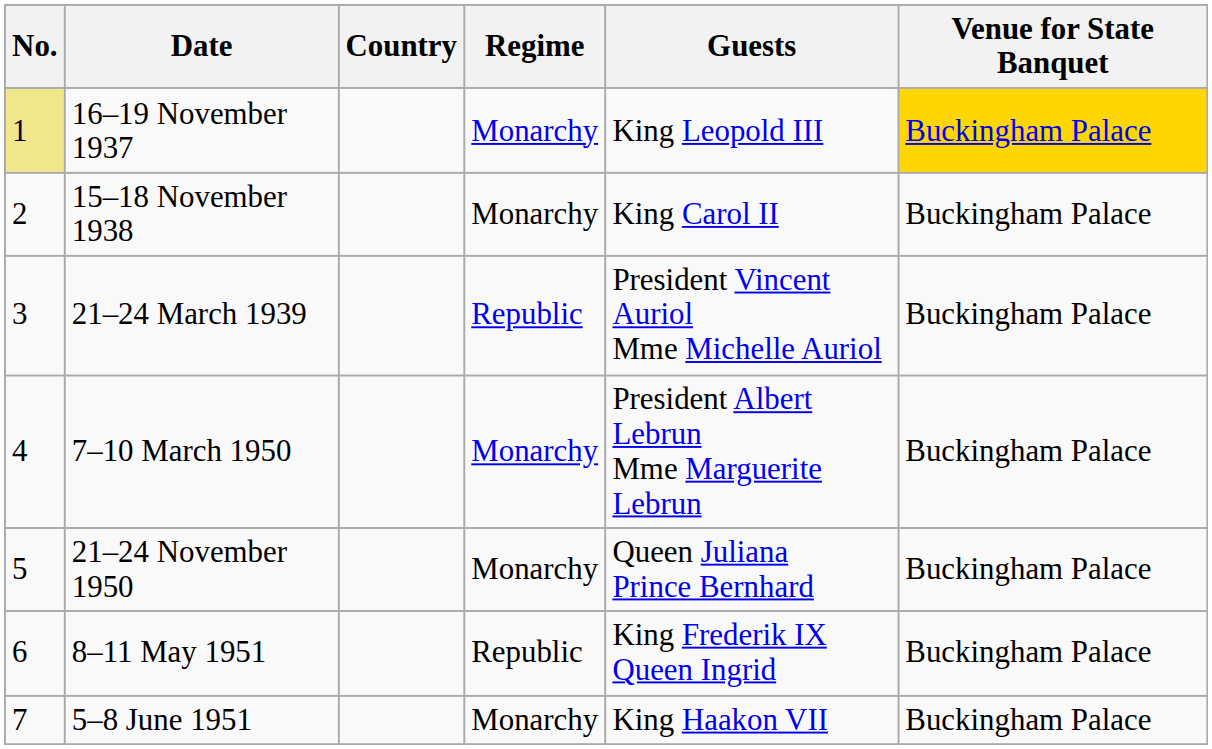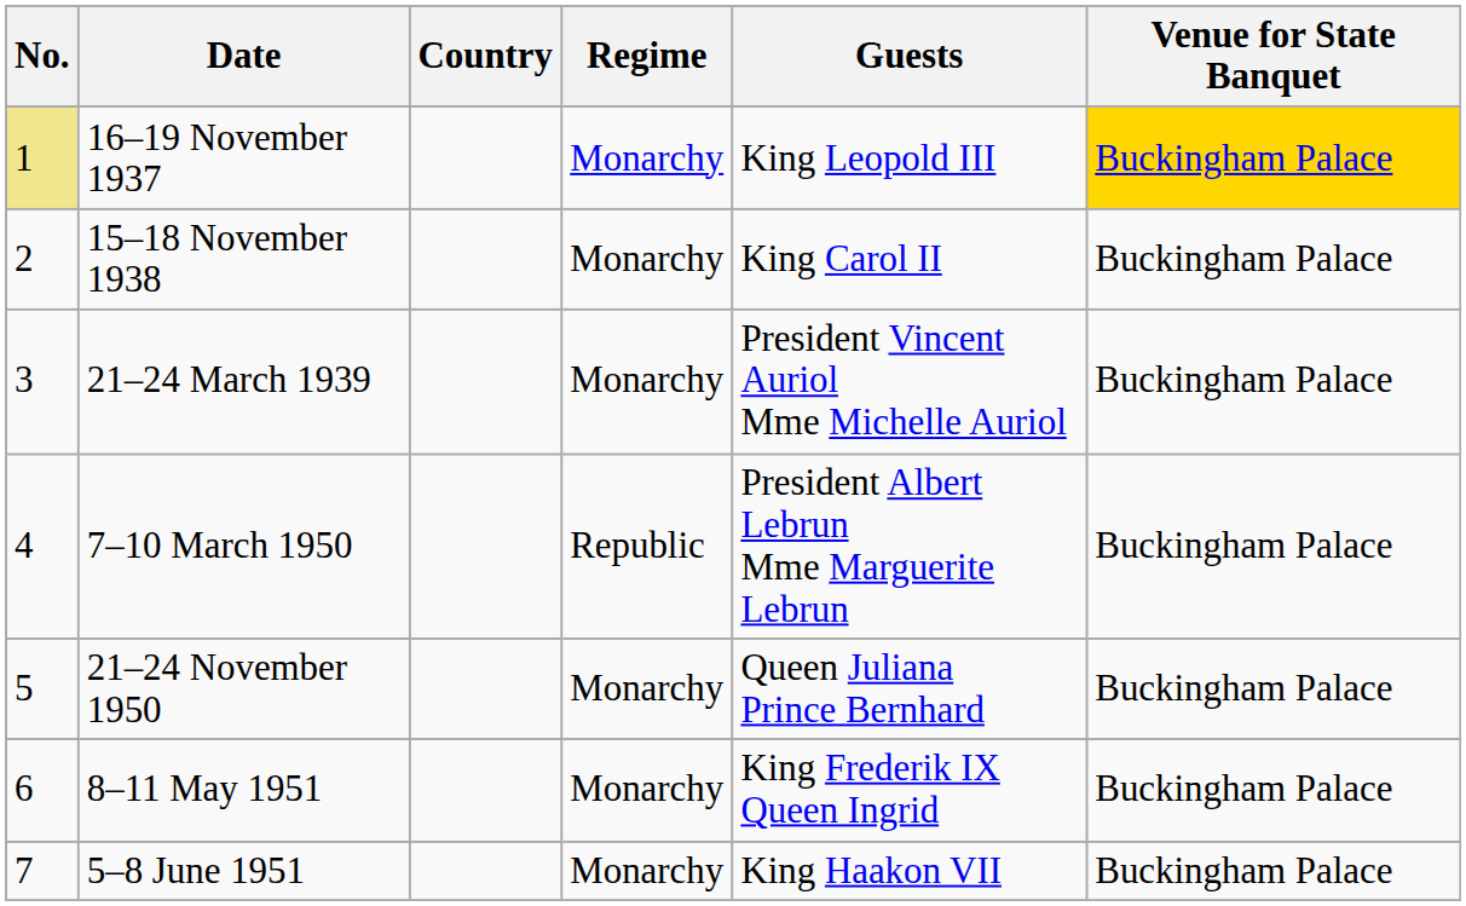21–24 March 1939 | Regime: Republic -> Monarchy
7–10 March 1950 | Regime: Monarchy -> Republic
8–11 May 1951 | Regime: Republic -> Monarchy
